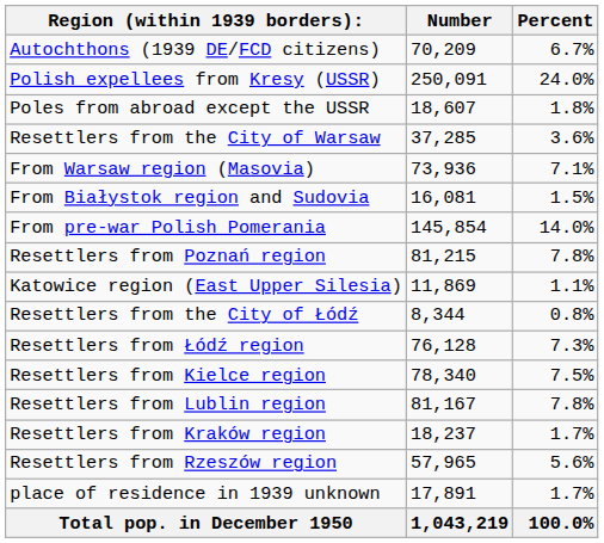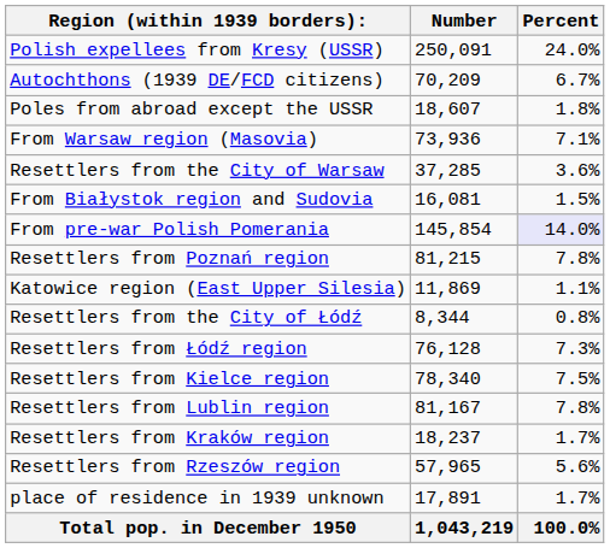rows swapped: Autochthons (1939 DE/FCD citizens) <-> Polish expellees from Kresy (USSR)
rows swapped: Resettlers from the City of Warsaw <-> From Warsaw region (Masovia)
From pre-war Polish Pomerania | Percent: no background -> lavender background
